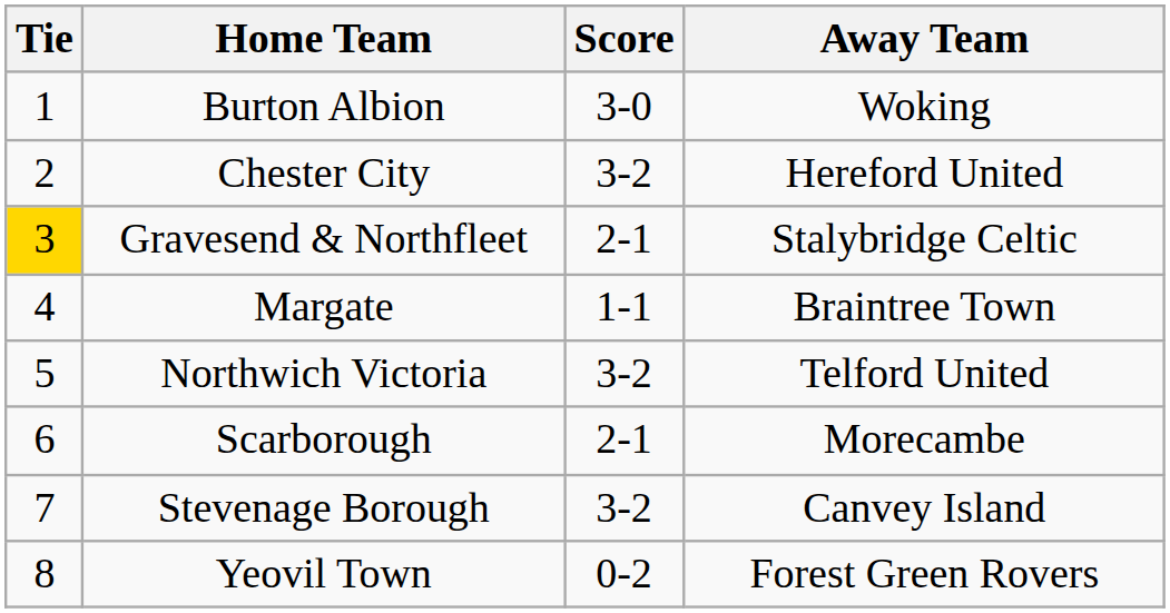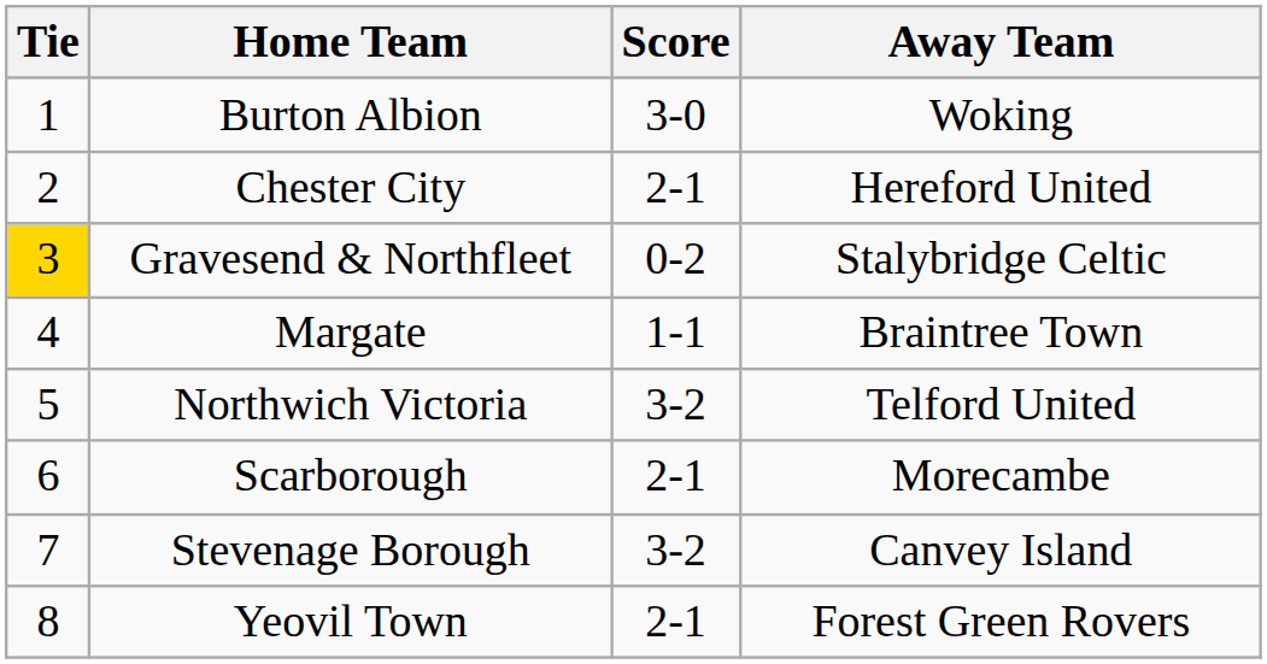Chester City | Score: 3-2 -> 2-1
Gravesend & Northfleet | Score: 2-1 -> 0-2
Yeovil Town | Score: 0-2 -> 2-1
